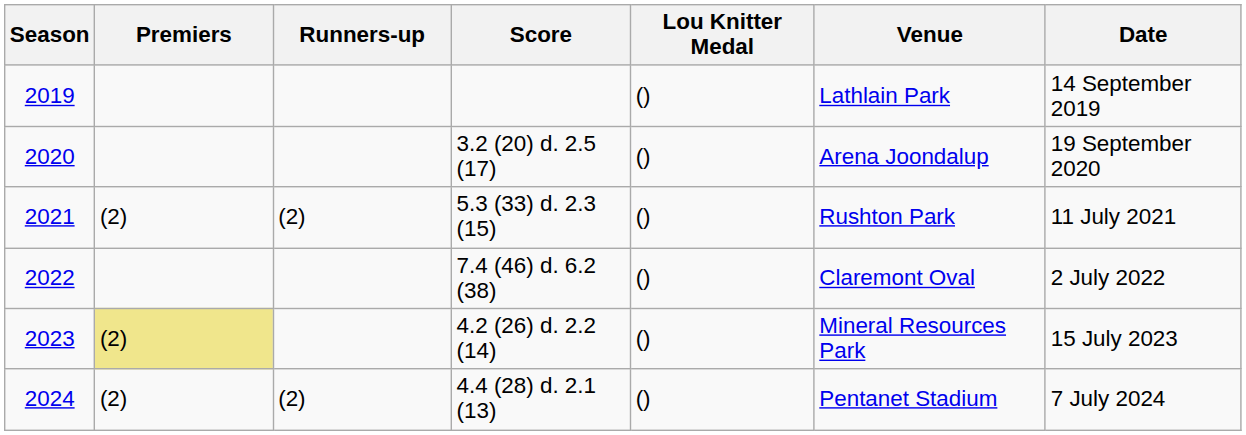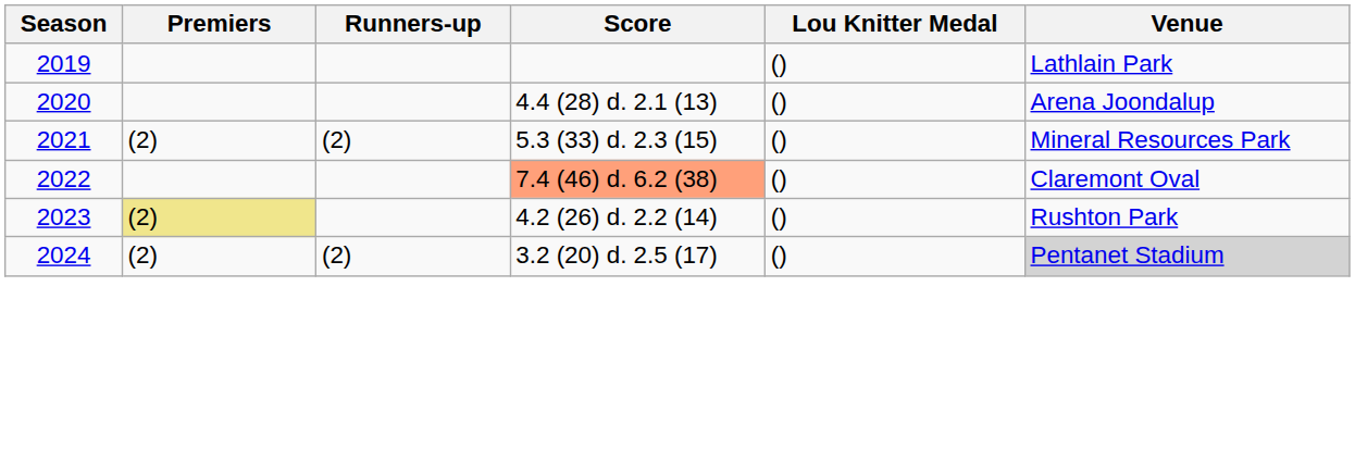- column: Date | 14 September 2019 | 19 September 2020 | 11 July 2021 | 2 July 2022 | 15 July 2023 | 7 July 2024
2020 | Score: 3.2 (20) d. 2.5 (17) -> 4.4 (28) d. 2.1 (13)
2021 | Venue: Rushton Park -> Mineral Resources Park
2022 | Score: no background -> lightsalmon background
2023 | Venue: Mineral Resources Park -> Rushton Park
2024 | Score: 4.4 (28) d. 2.1 (13) -> 3.2 (20) d. 2.5 (17)
2024 | Venue: no background -> lightgrey background
